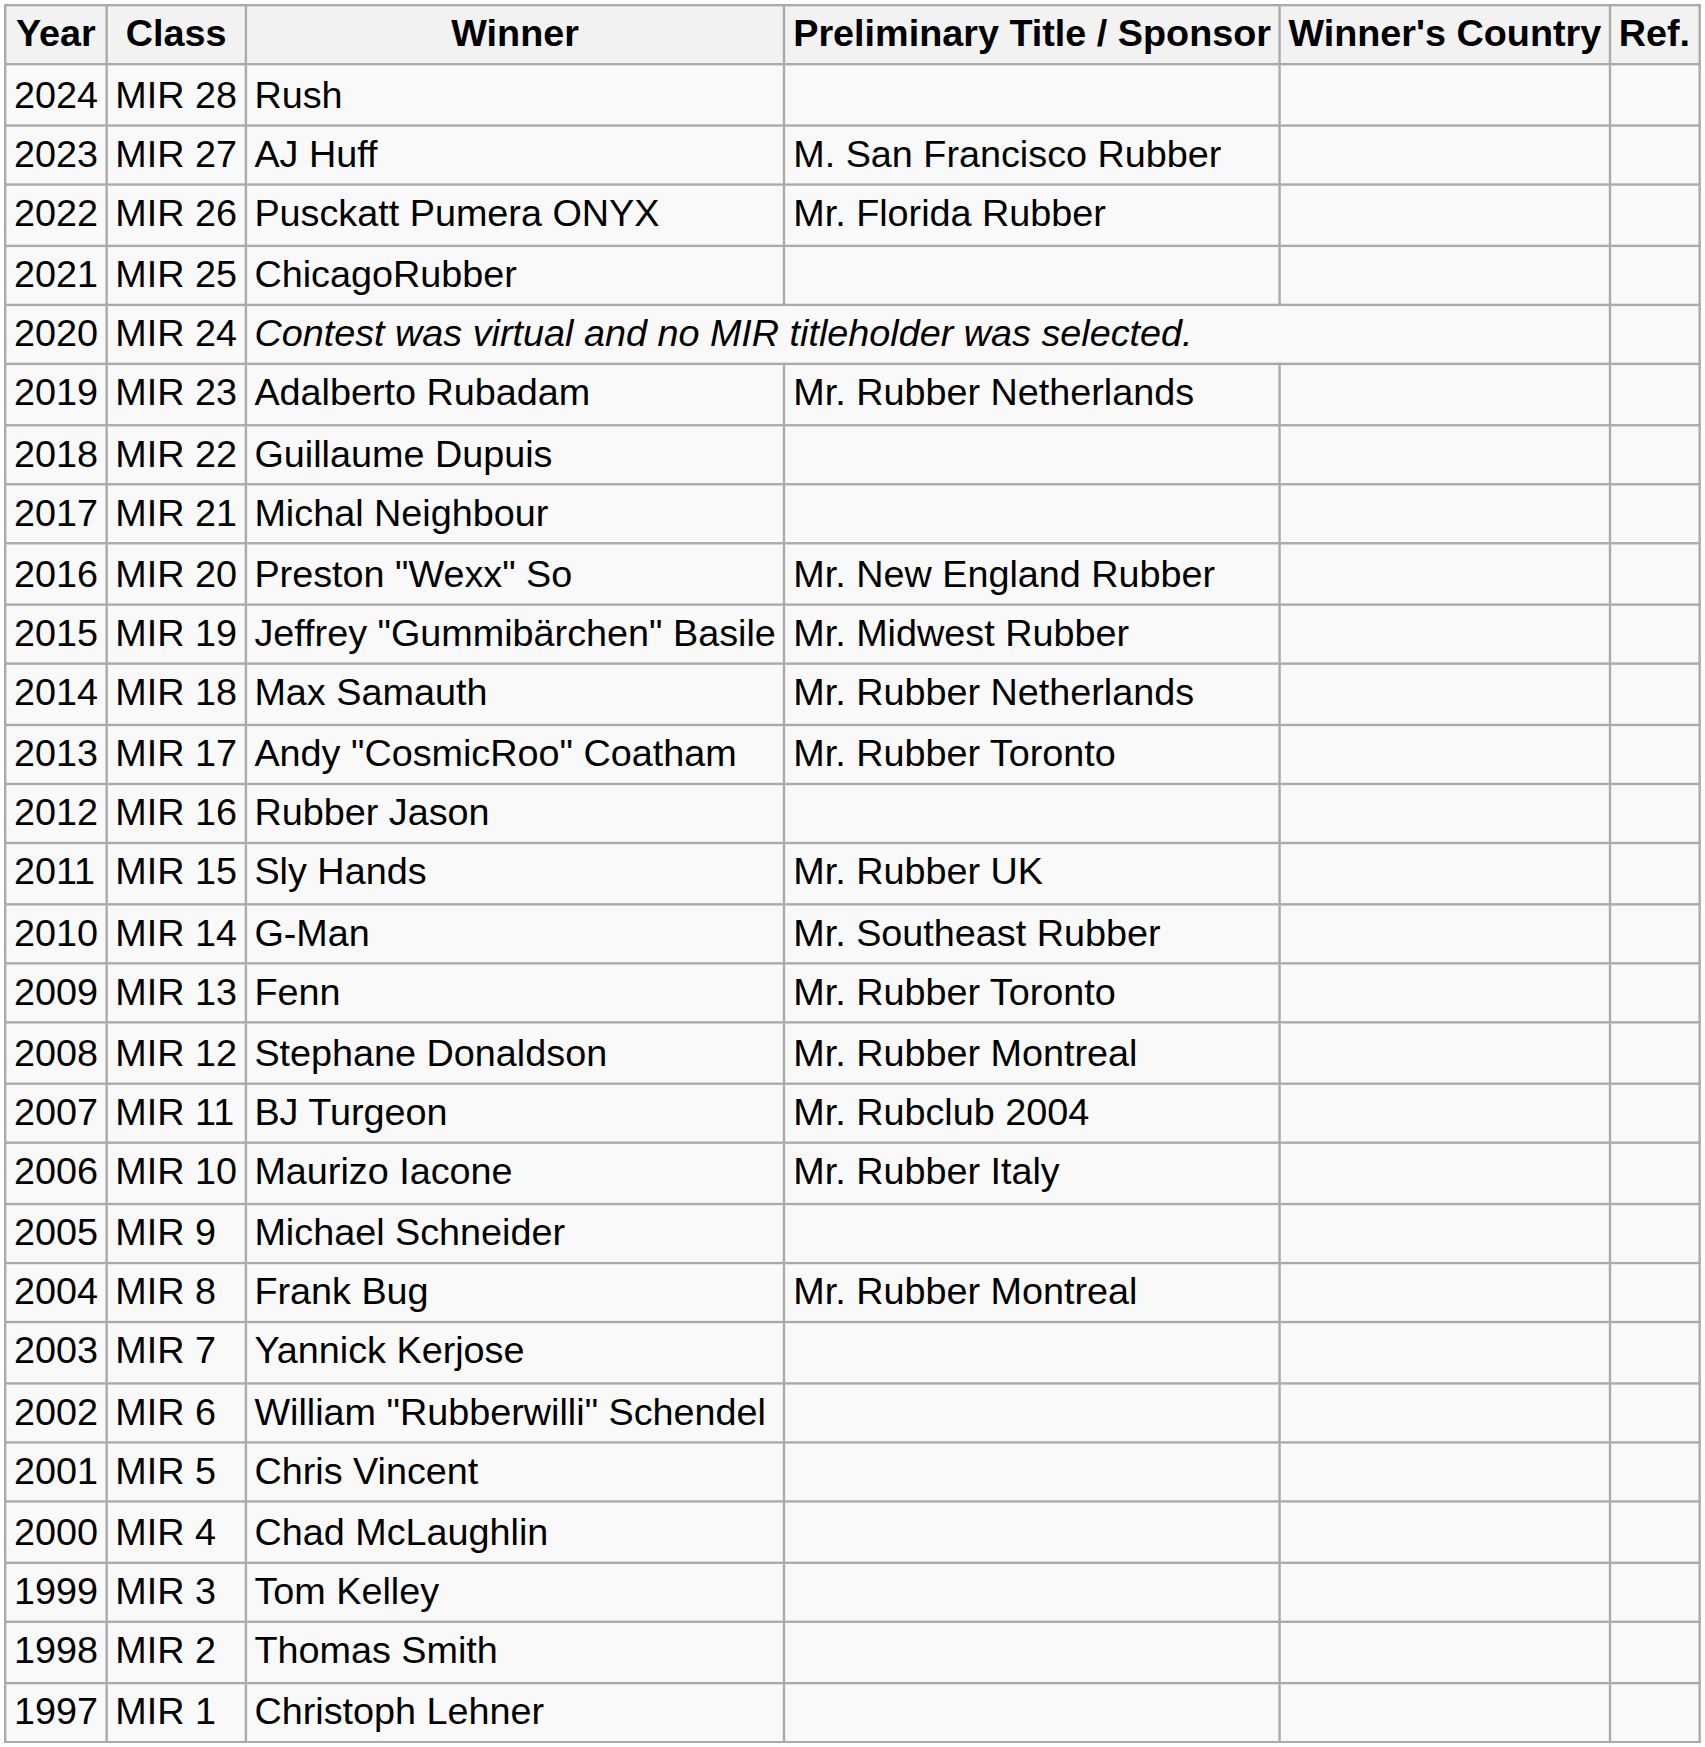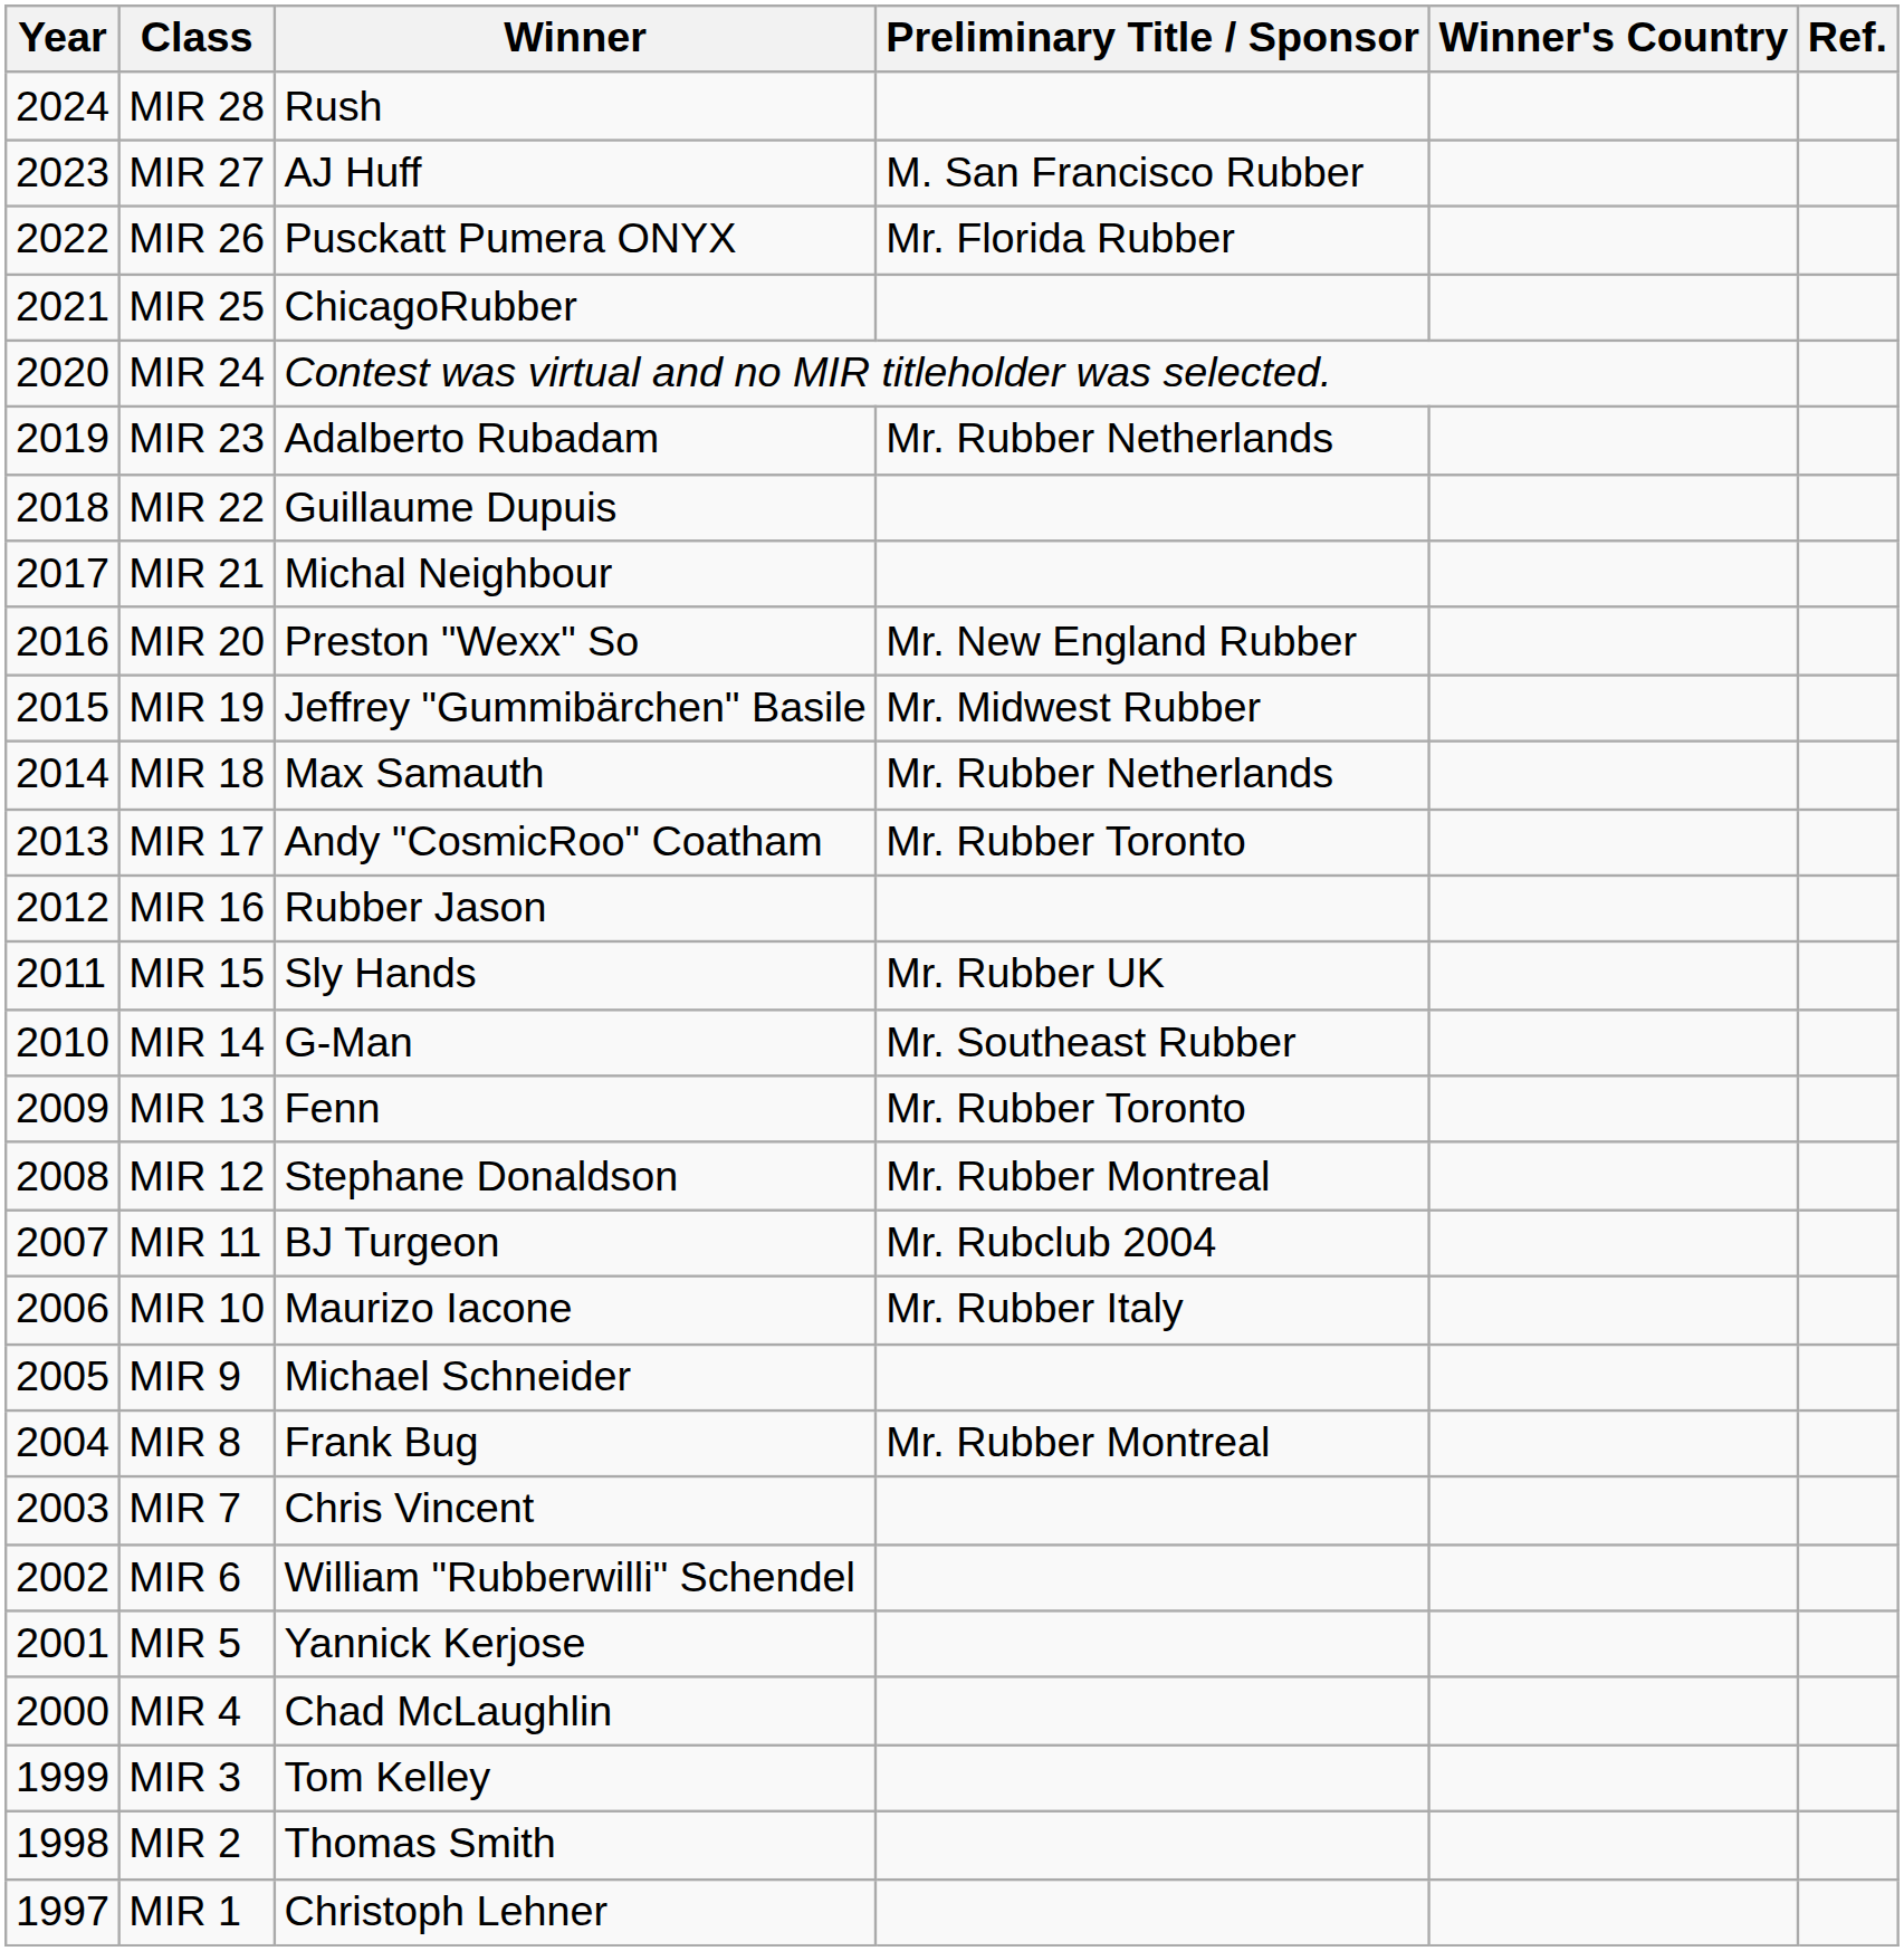MIR 7 | Winner: Yannick Kerjose -> Chris Vincent
MIR 5 | Winner: Chris Vincent -> Yannick Kerjose
